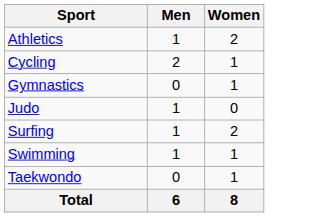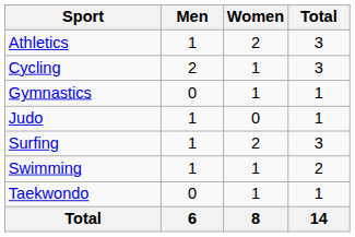+ column: Total | 3 | 3 | 1 | 1 | 3 | 2 | 1 | 14
